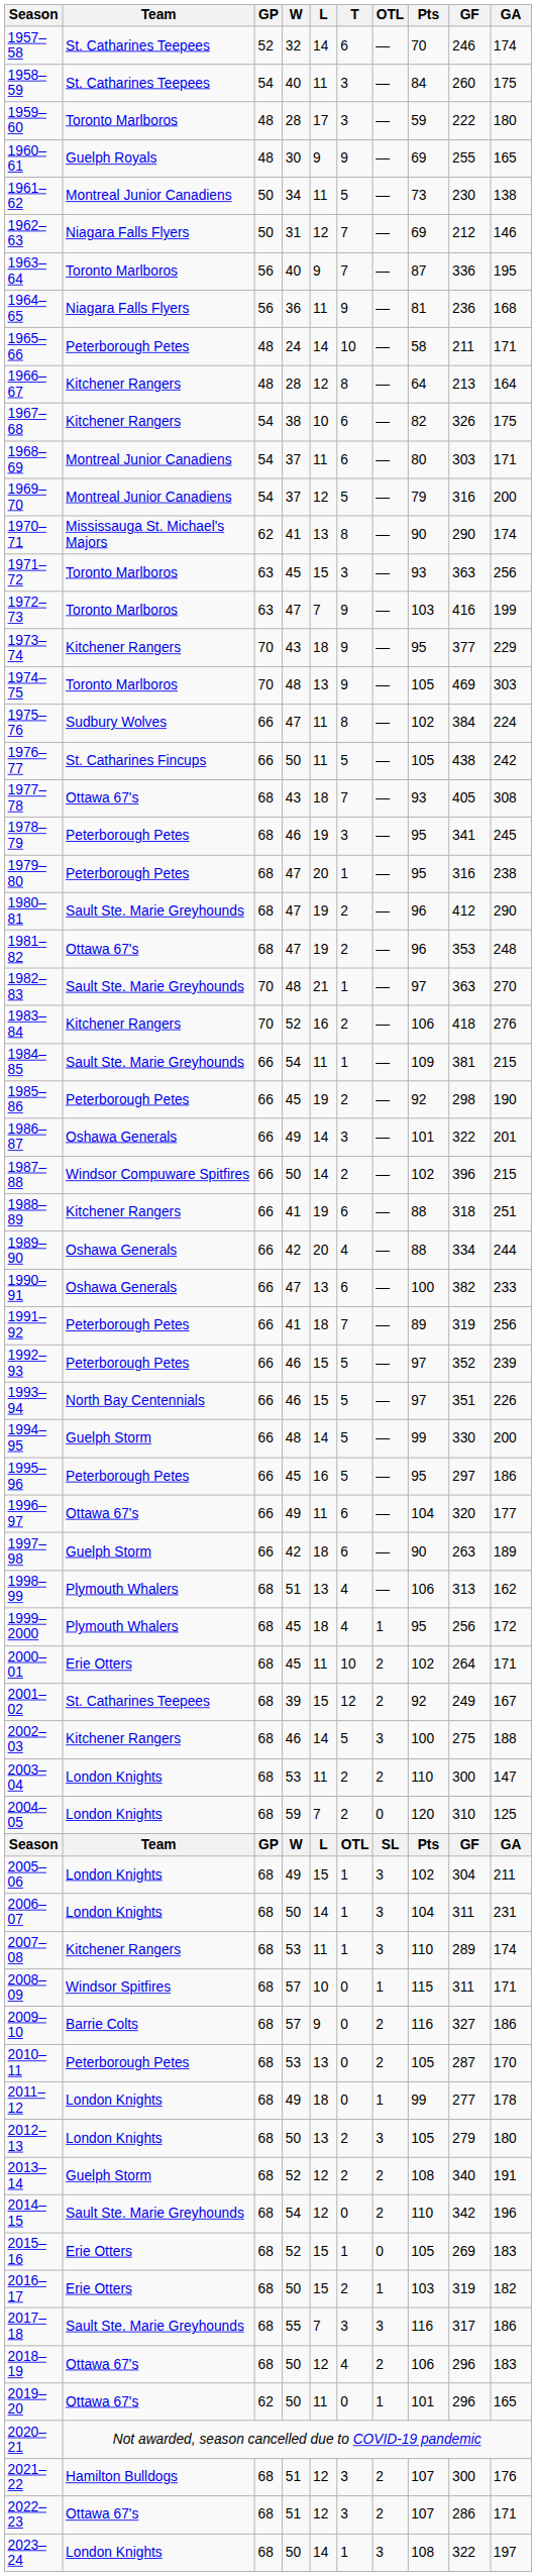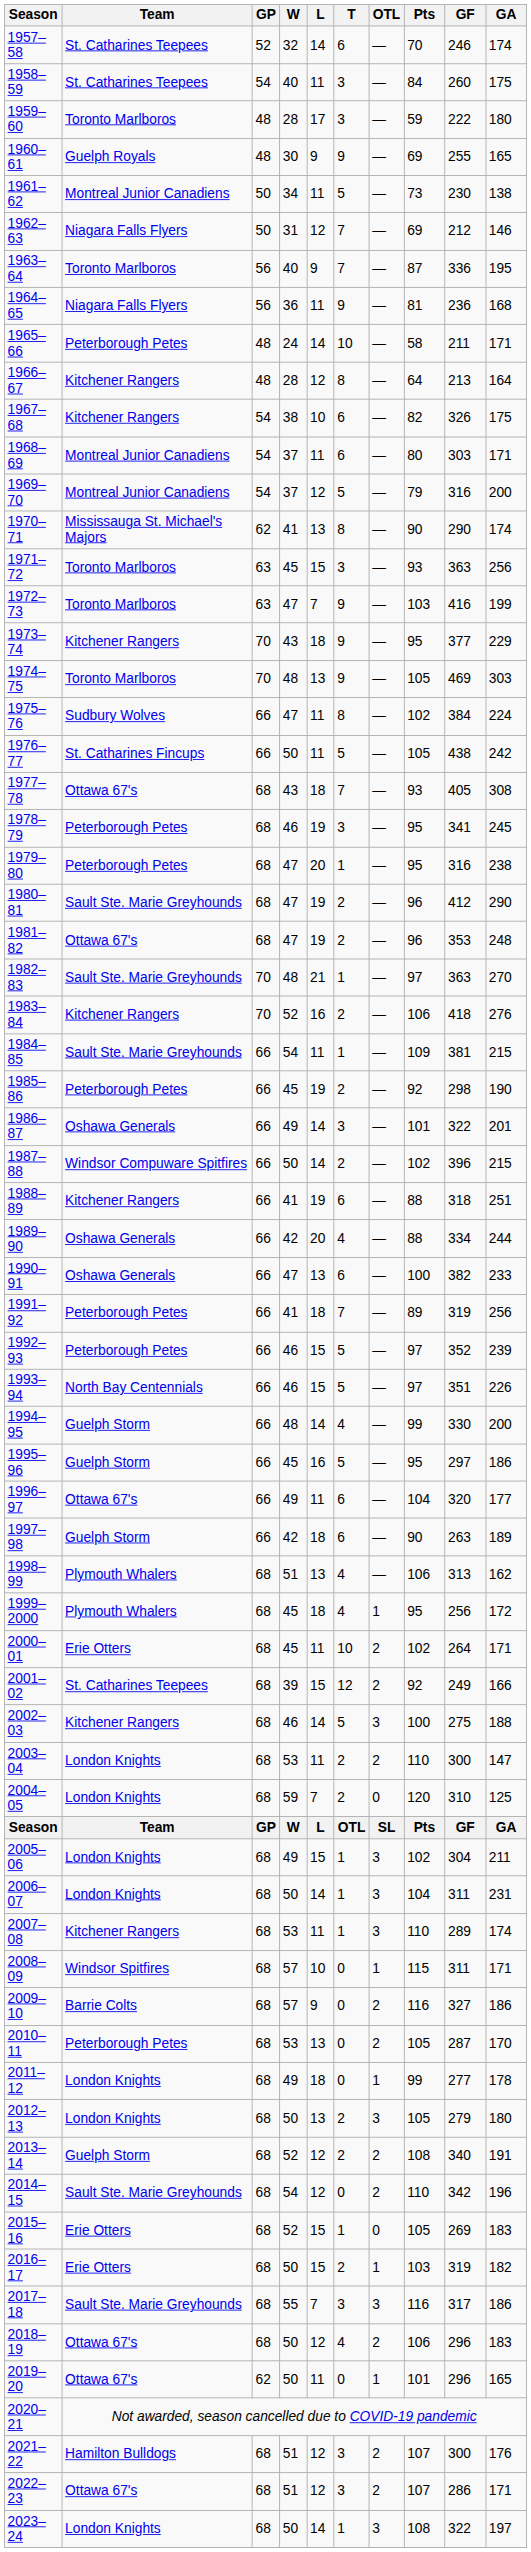1994–95 | T: 5 -> 4
1995–96 | Team: Peterborough Petes -> Guelph Storm
2001–02 | GA: 167 -> 166
